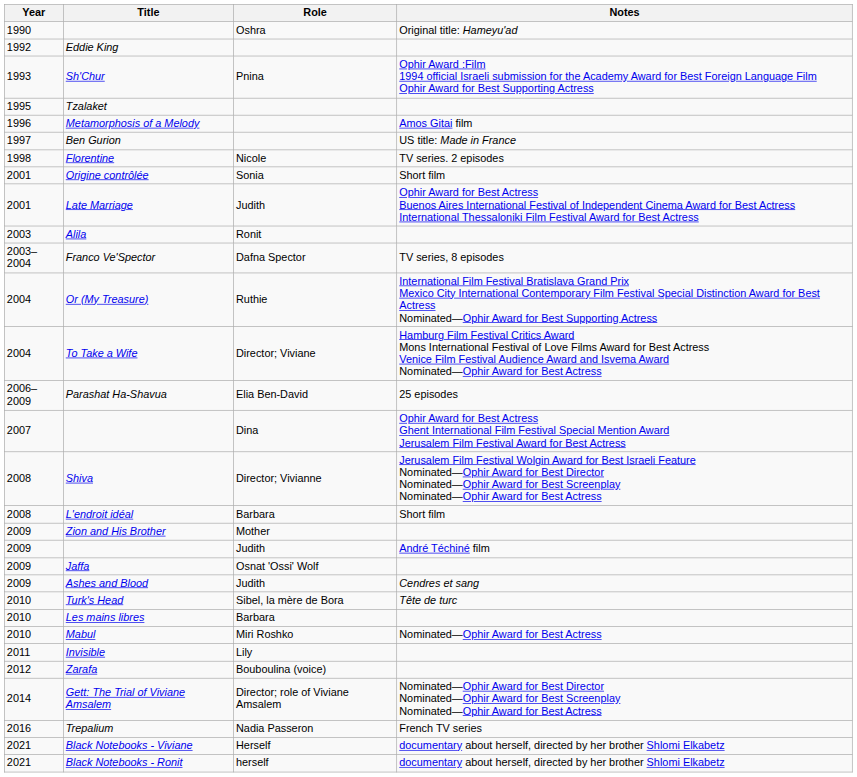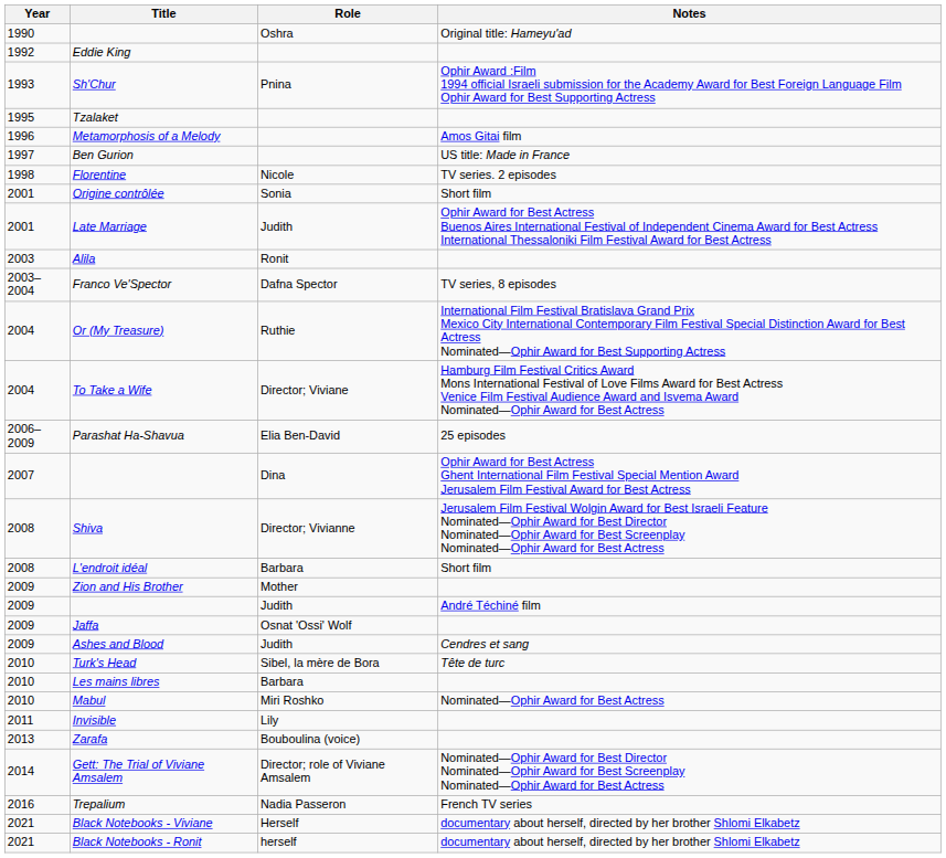Zarafa | Year: 2012 -> 2013
